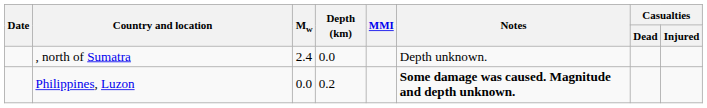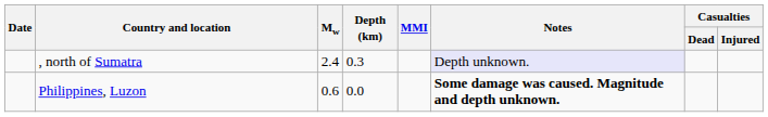, north of Sumatra | Depth (km): 0.0 -> 0.3
, north of Sumatra | Notes: no background -> lavender background
Philippines, Luzon | Mw: 0.0 -> 0.6
Philippines, Luzon | Depth (km): 0.2 -> 0.0
